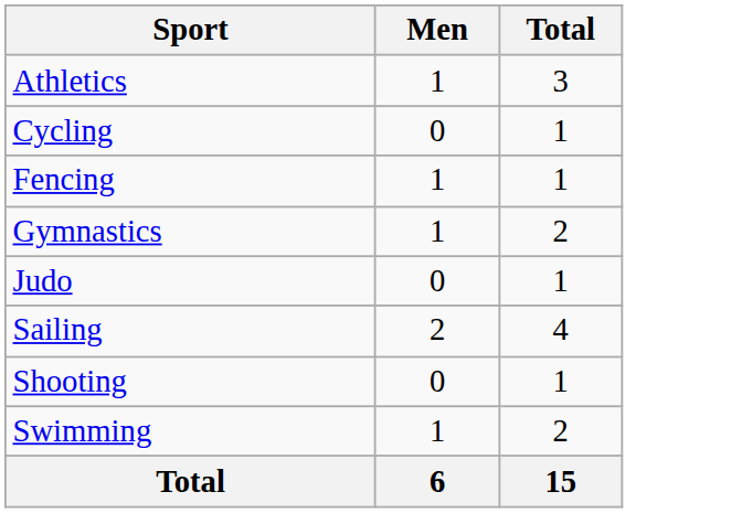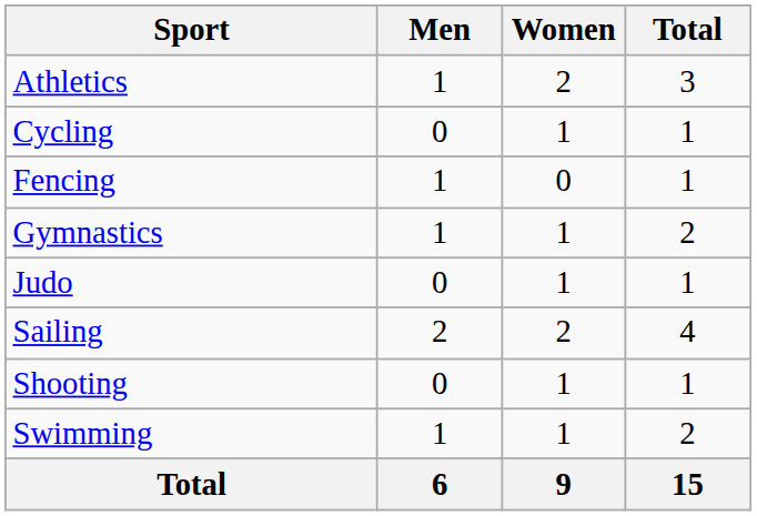+ column: Women | 2 | 1 | 0 | 1 | 1 | 2 | 1 | 1 | 9
